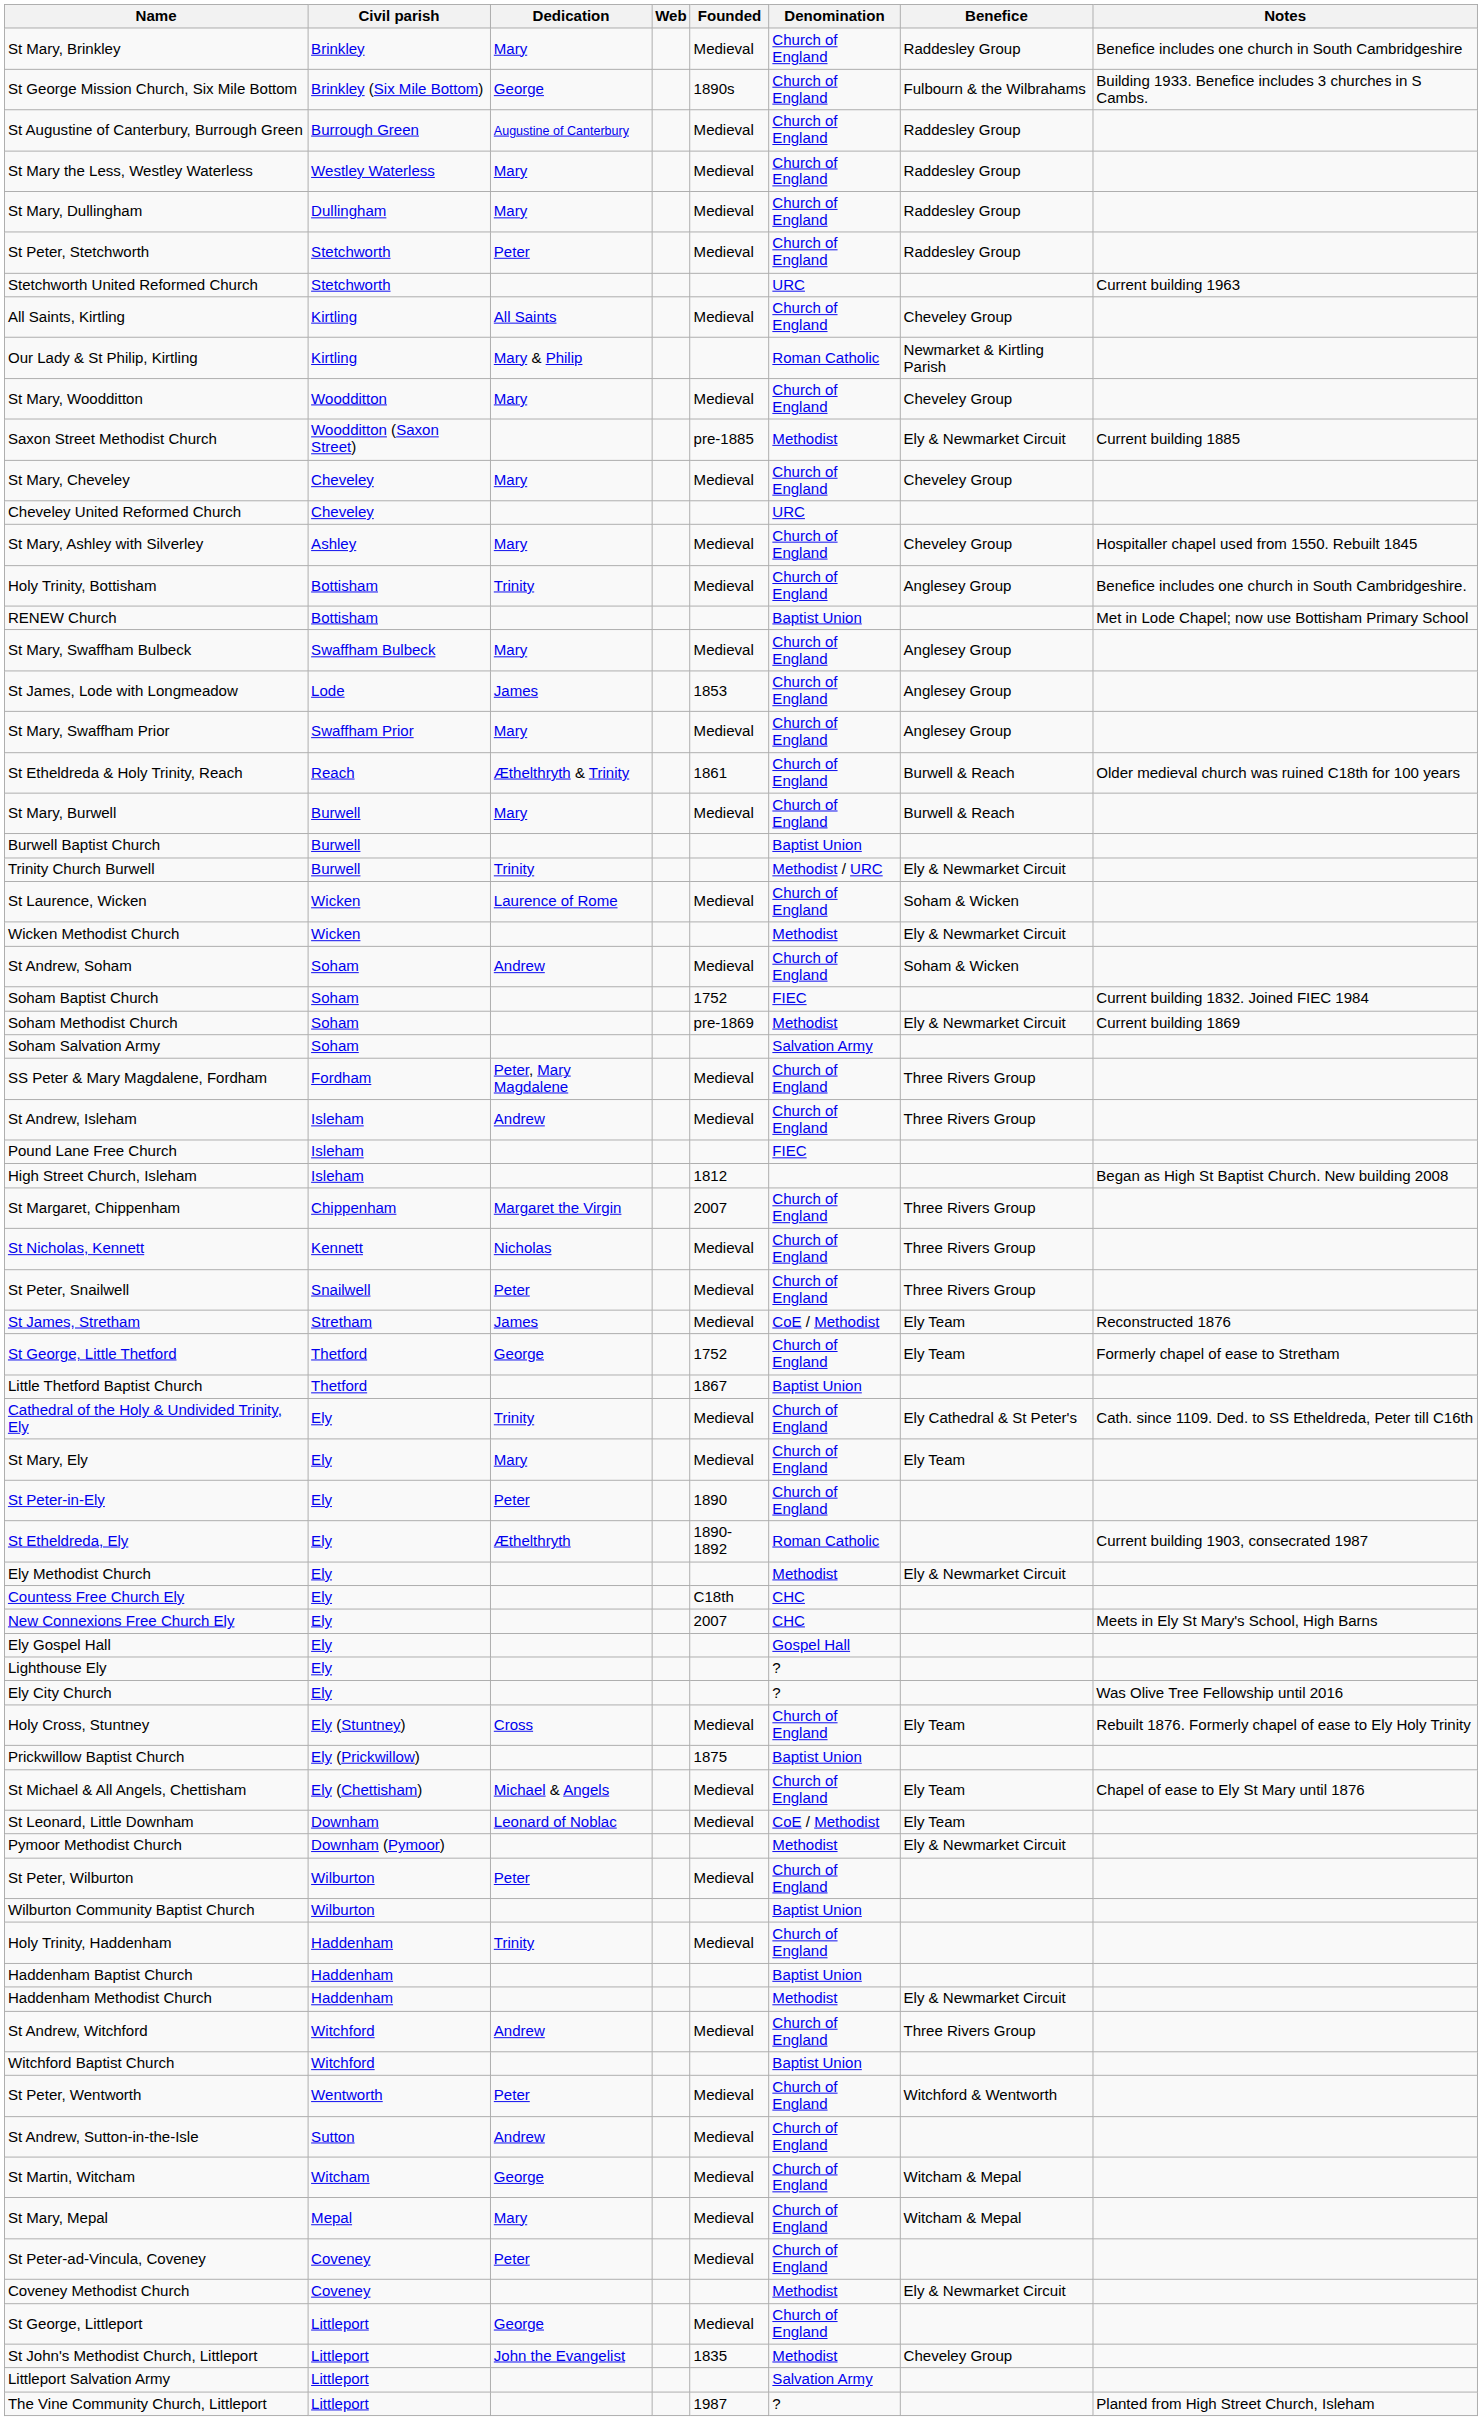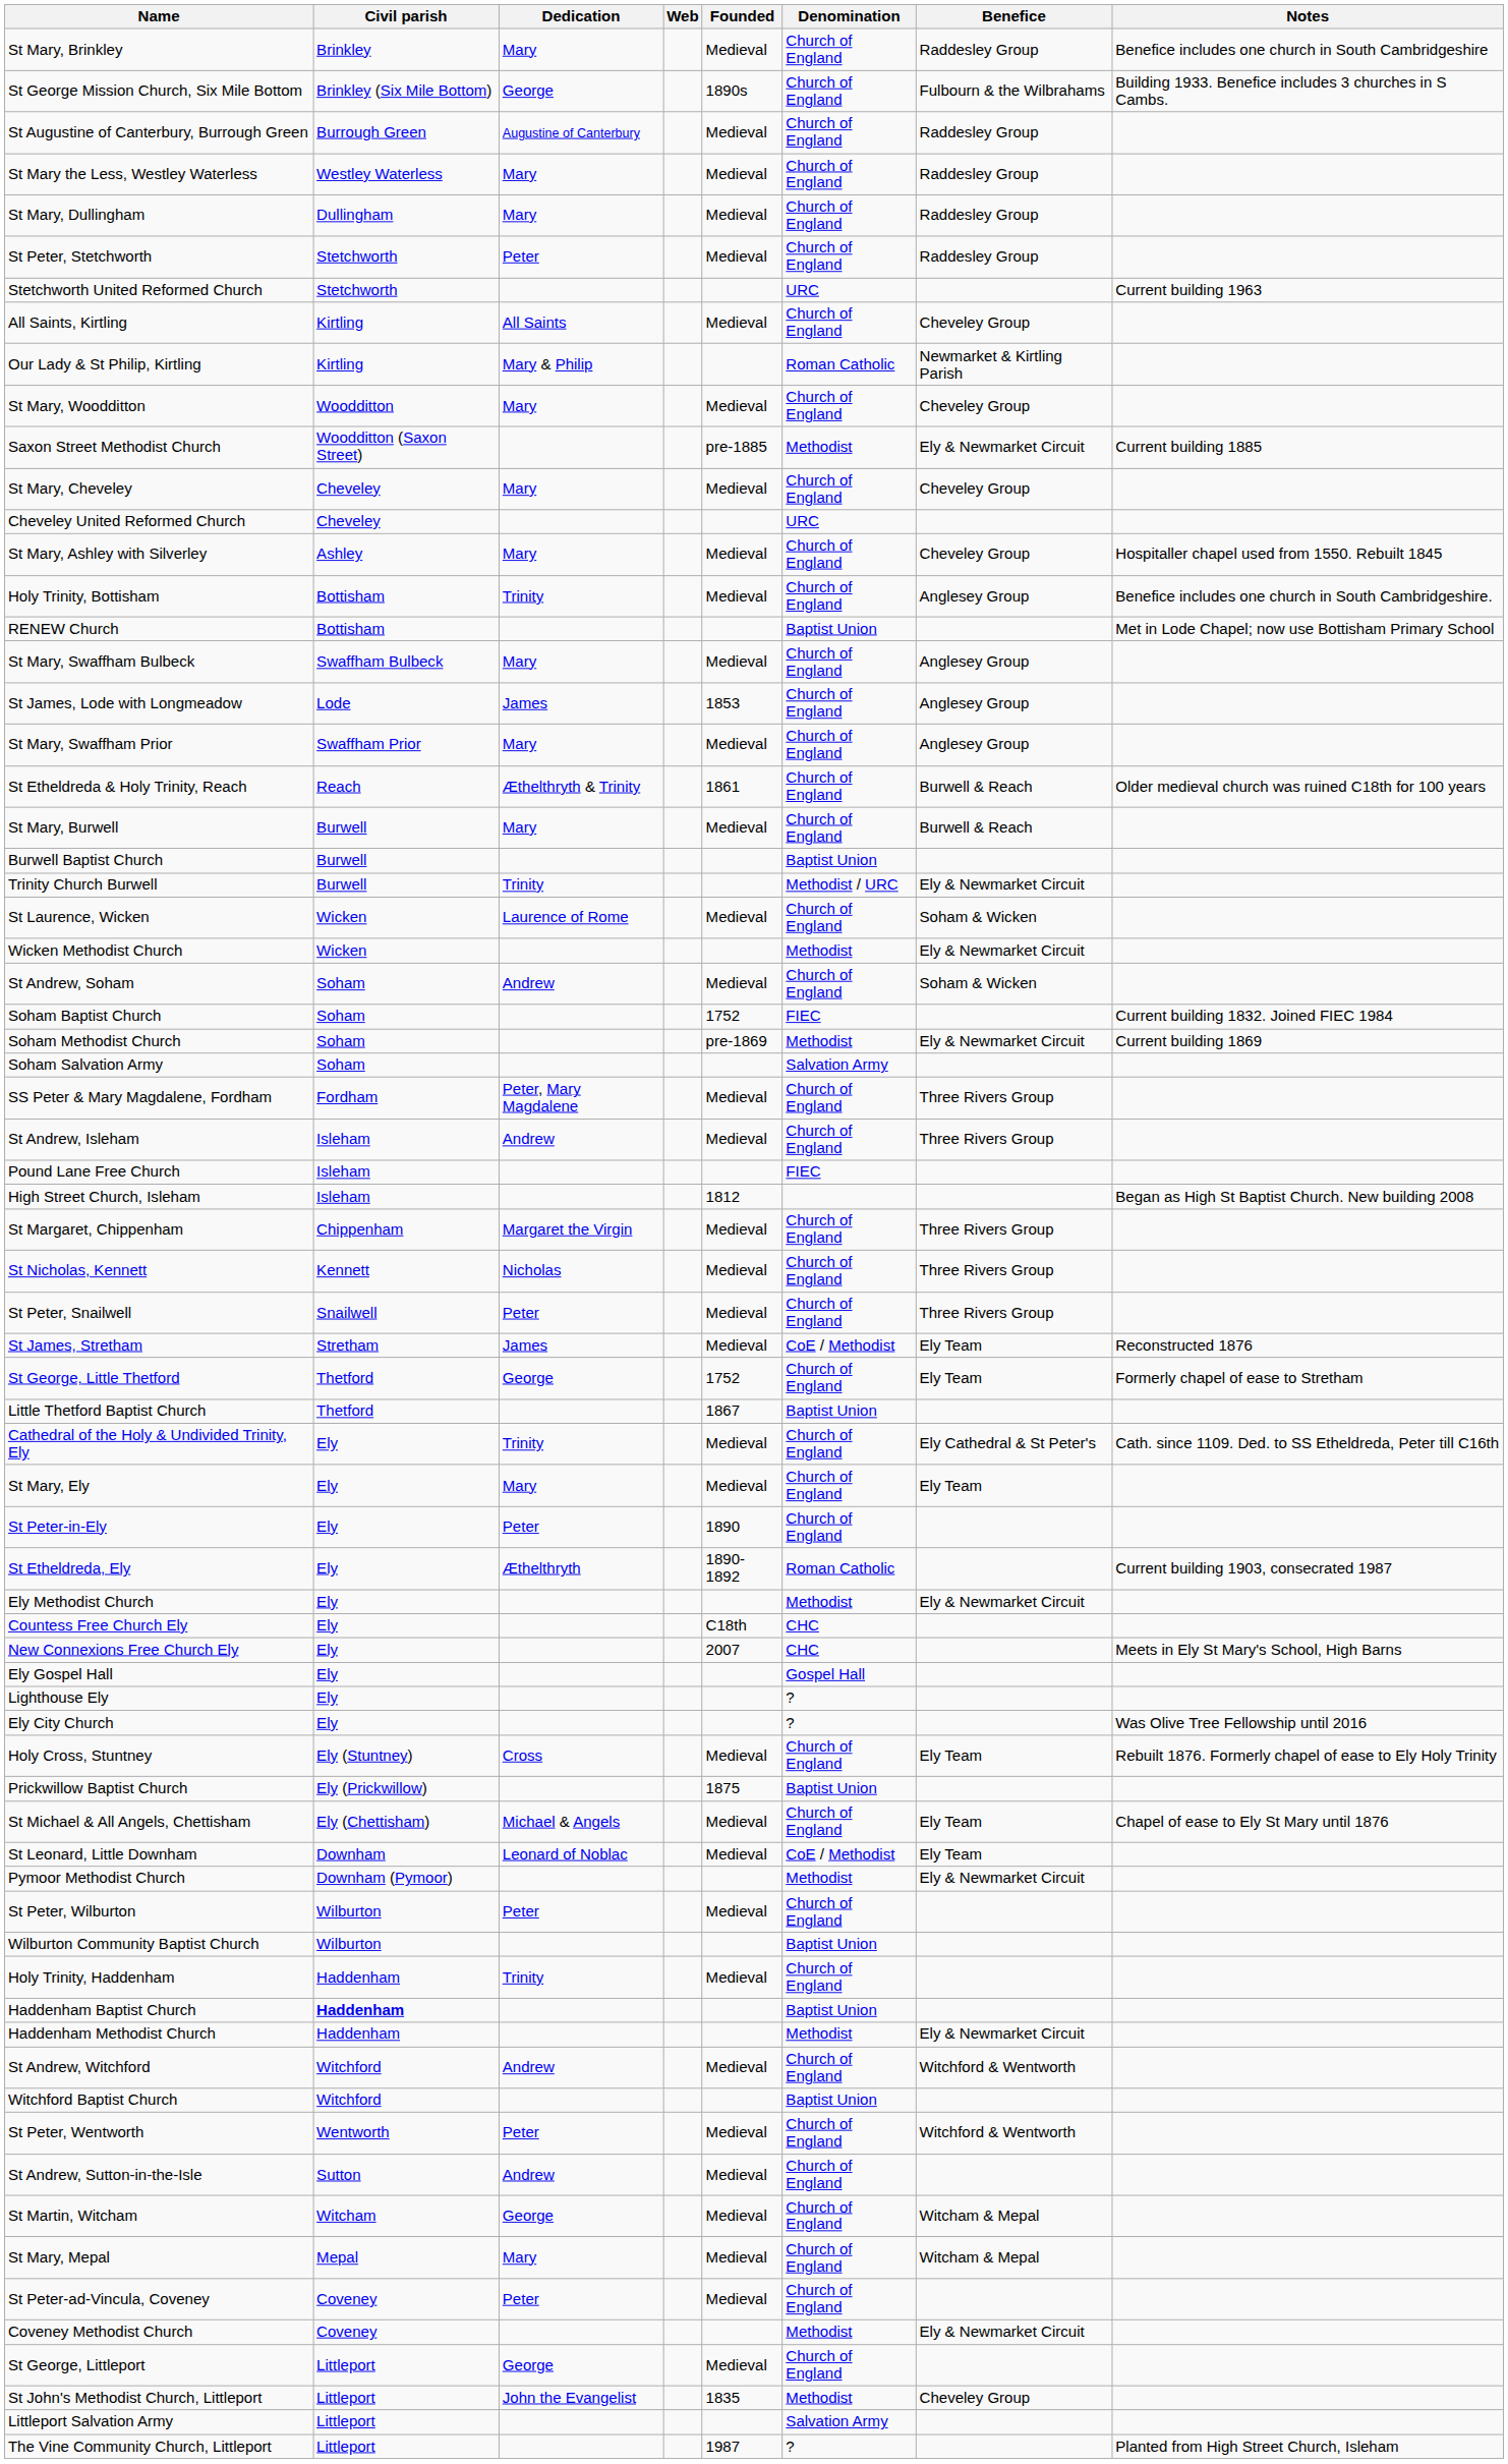St Margaret, Chippenham | Founded: 2007 -> Medieval
Haddenham Baptist Church | Civil parish: normal -> bold
St Andrew, Witchford | Benefice: Three Rivers Group -> Witchford & Wentworth
